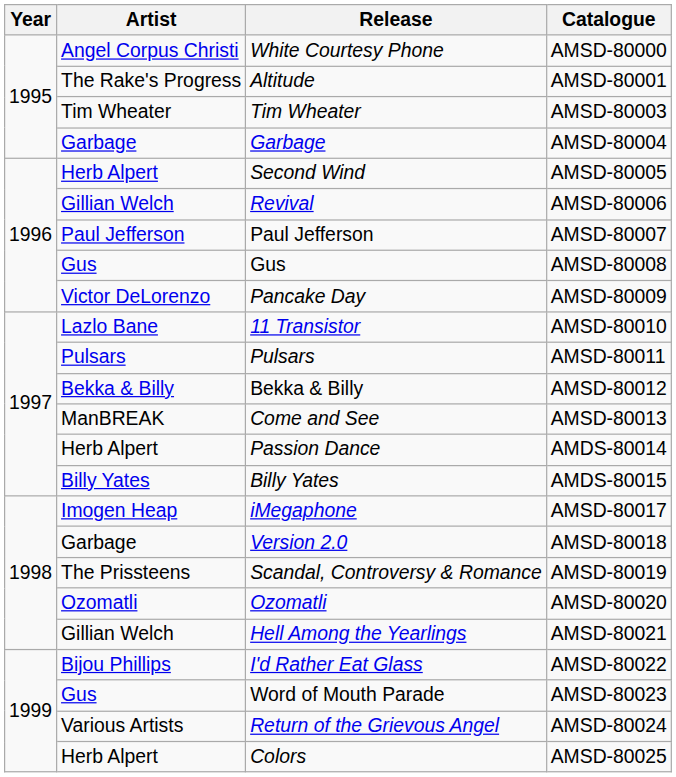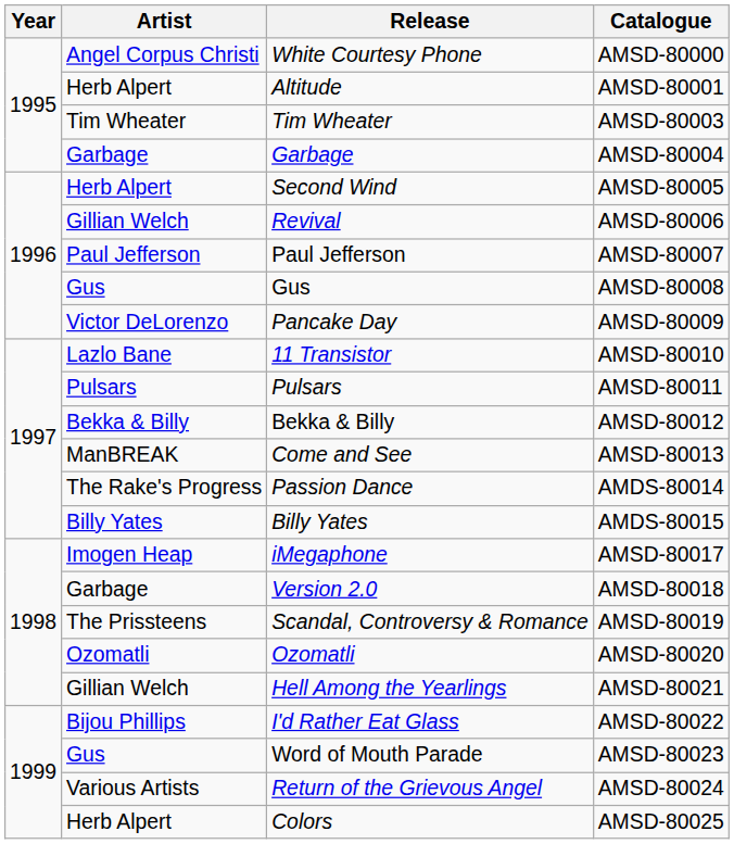Altitude | Artist: The Rake's Progress -> Herb Alpert
Passion Dance | Artist: Herb Alpert -> The Rake's Progress
